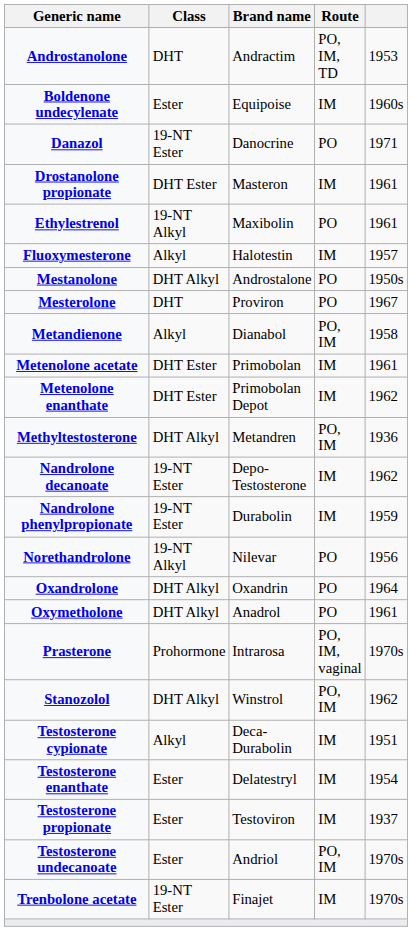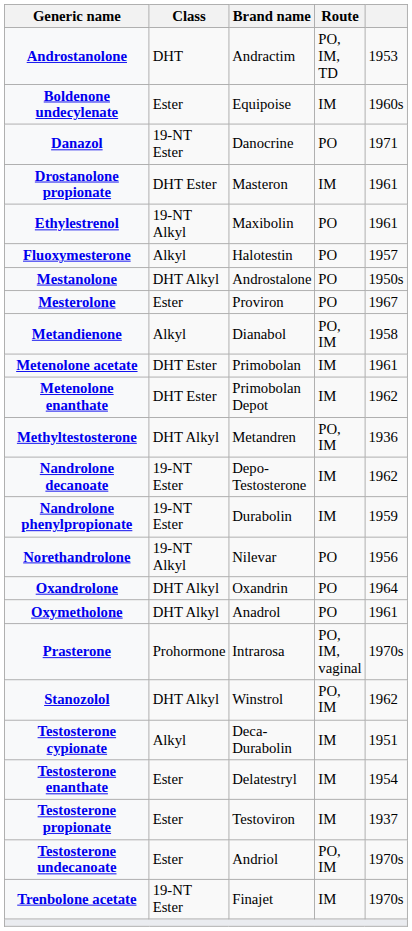Fluoxymesterone | Route: IM -> PO
Mesterolone | Class: DHT -> Ester
